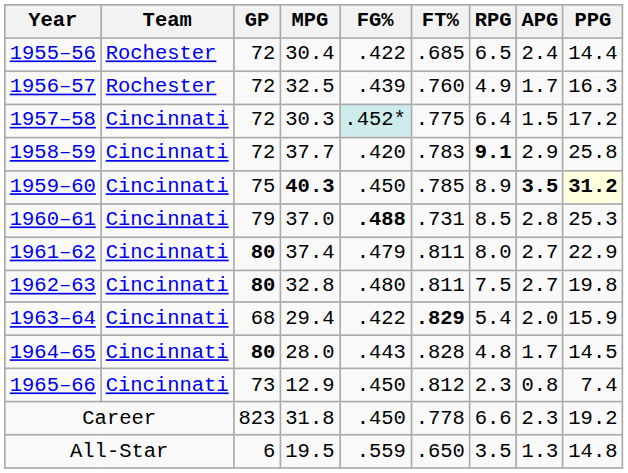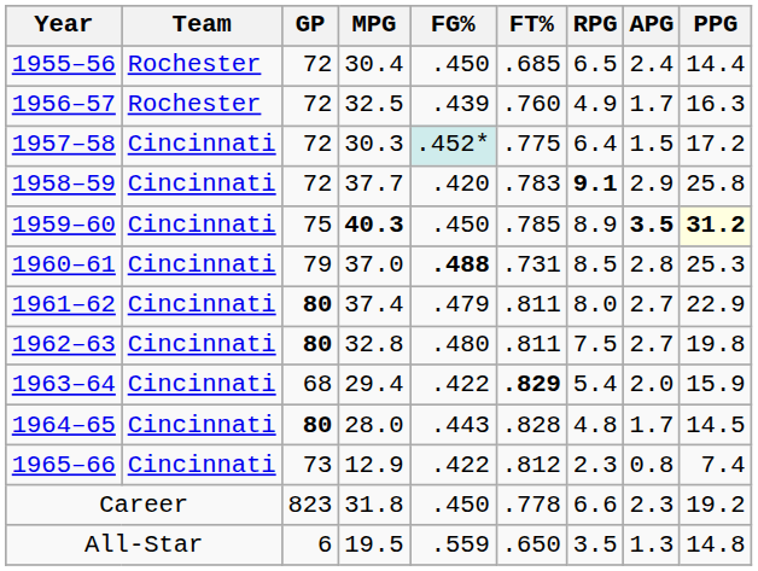1955–56 | FG%: .422 -> .450
1965–66 | FG%: .450 -> .422
